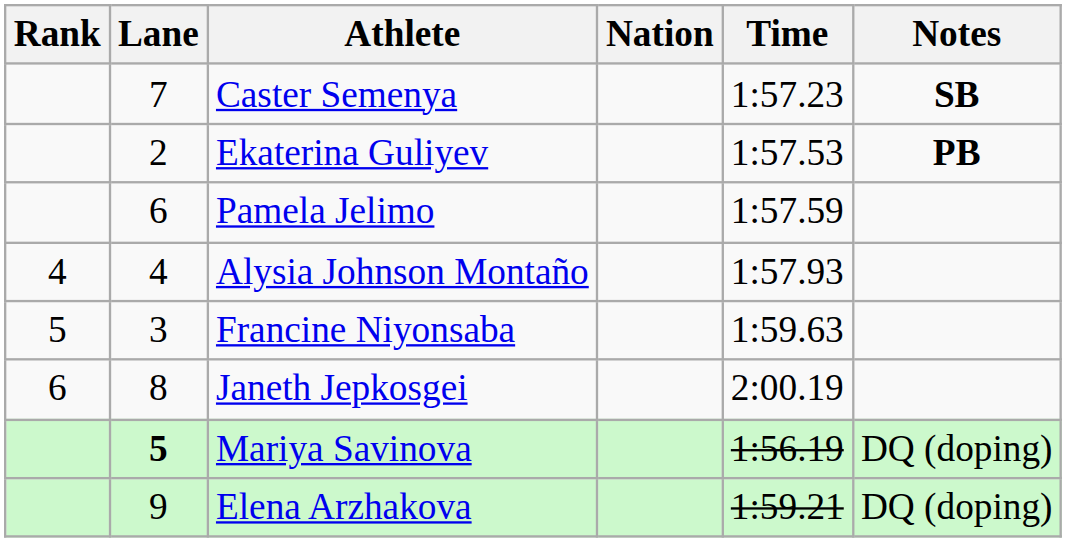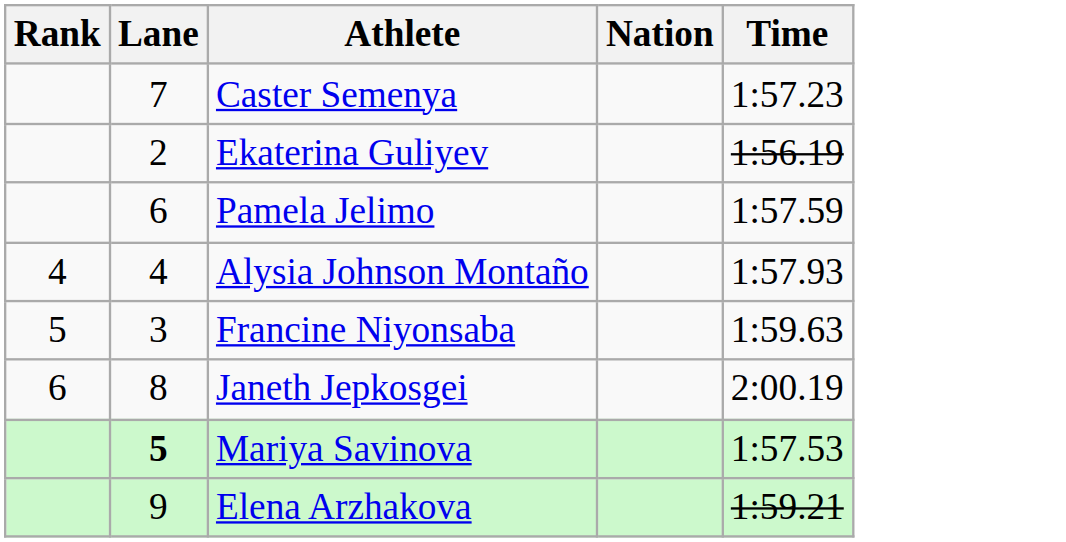- column: Notes | SB | PB | DQ (doping) | DQ (doping)
Ekaterina Guliyev | Time: 1:57.53 -> 1:56.19
Mariya Savinova | Time: 1:56.19 -> 1:57.53
